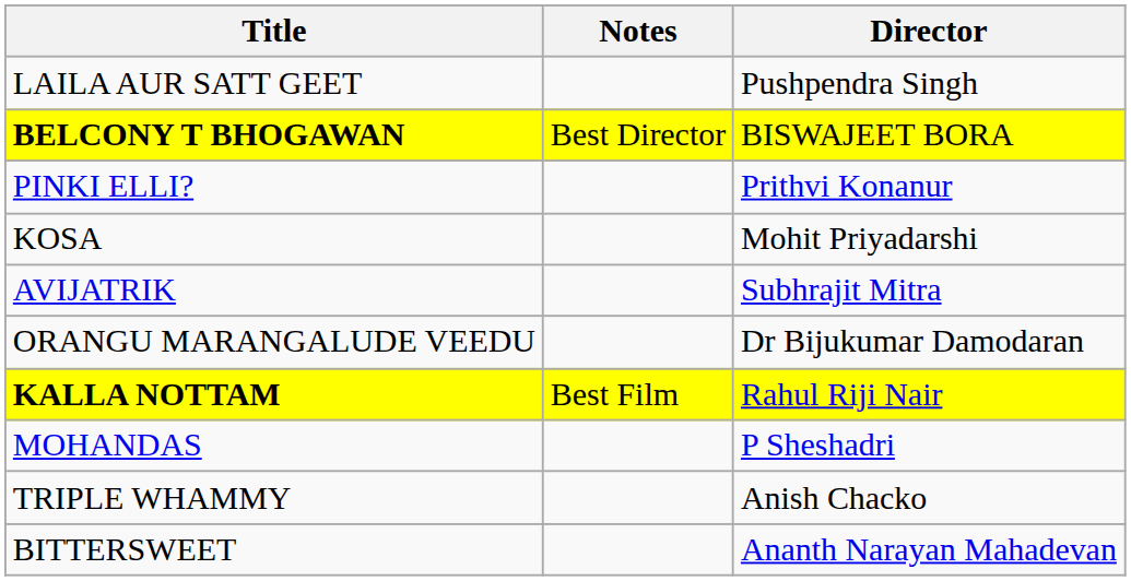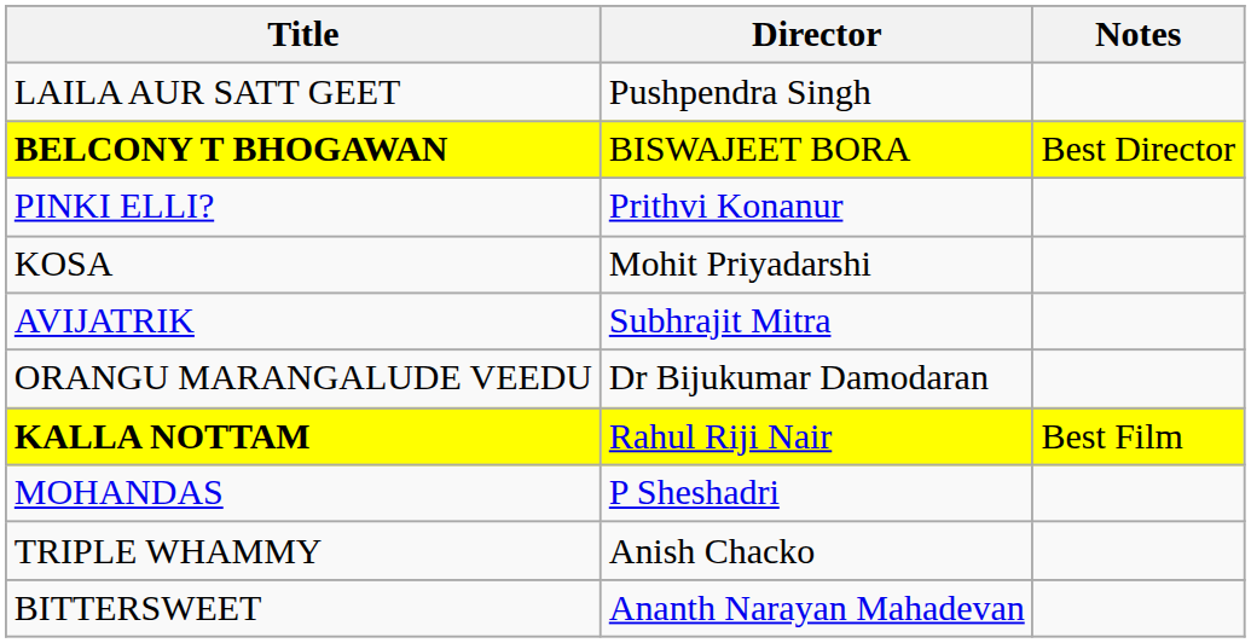columns swapped: Director <-> Notes
